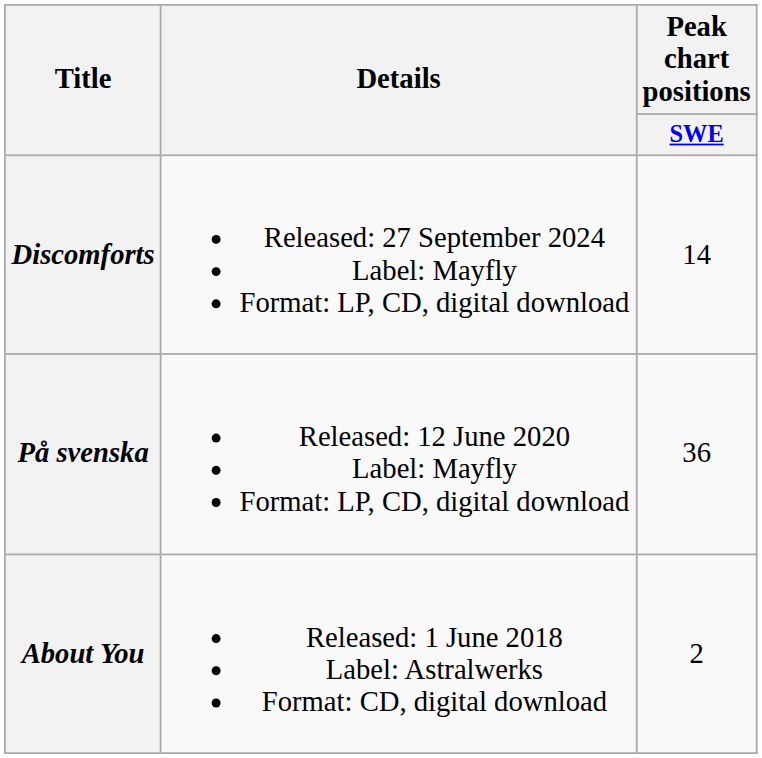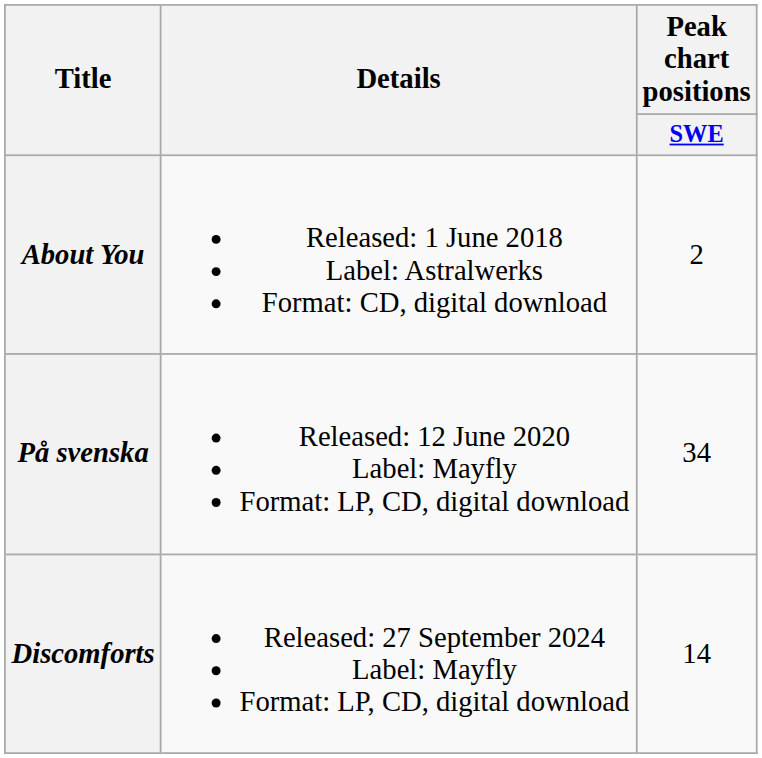rows swapped: About You <-> Discomforts
På svenska | Peak chart positions / SWE: 36 -> 34
